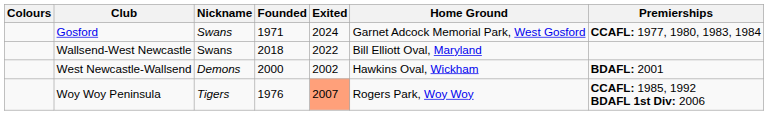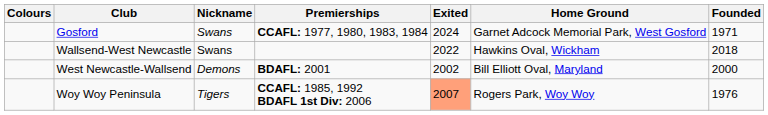columns swapped: Founded <-> Premierships
Wallsend-West Newcastle | Home Ground: Bill Elliott Oval, Maryland -> Hawkins Oval, Wickham
West Newcastle-Wallsend | Home Ground: Hawkins Oval, Wickham -> Bill Elliott Oval, Maryland
